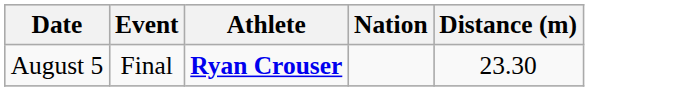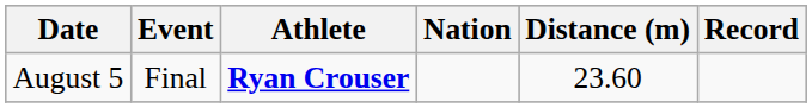+ column: Record
August 5 | Distance (m): 23.30 -> 23.60
